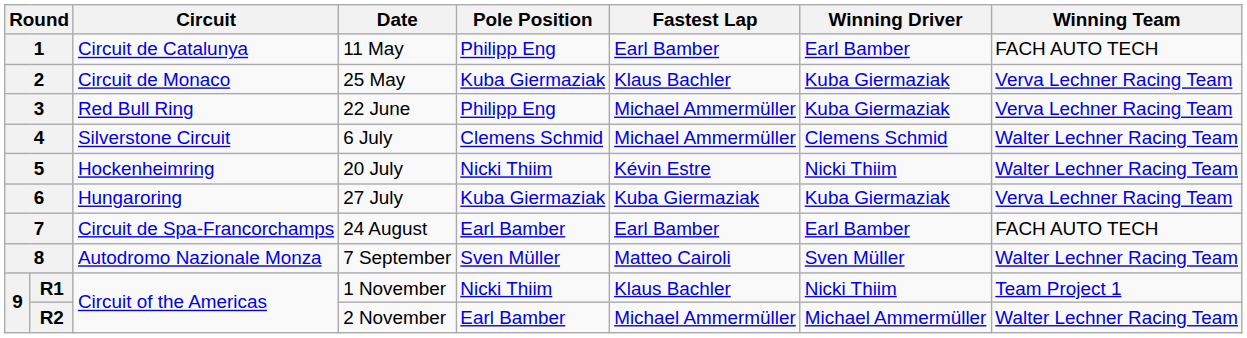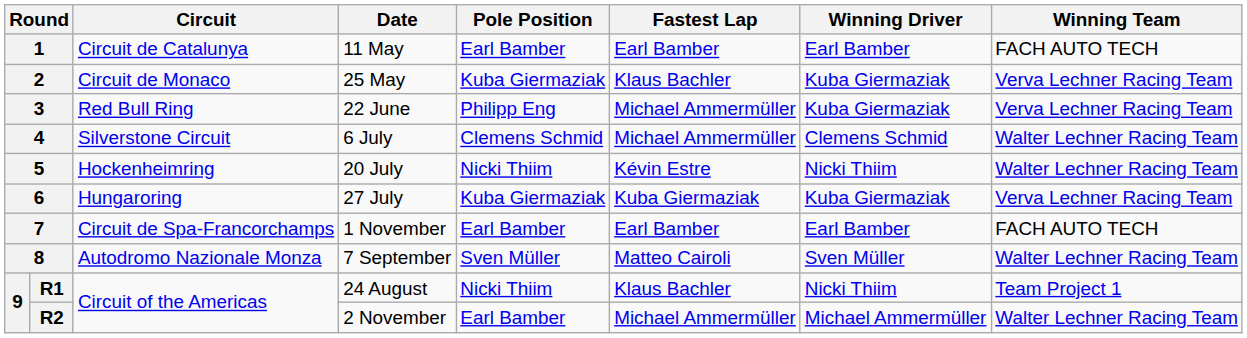1 | Pole Position: Philipp Eng -> Earl Bamber
7 | Date: 24 August -> 1 November
R1 | Date: 1 November -> 24 August
